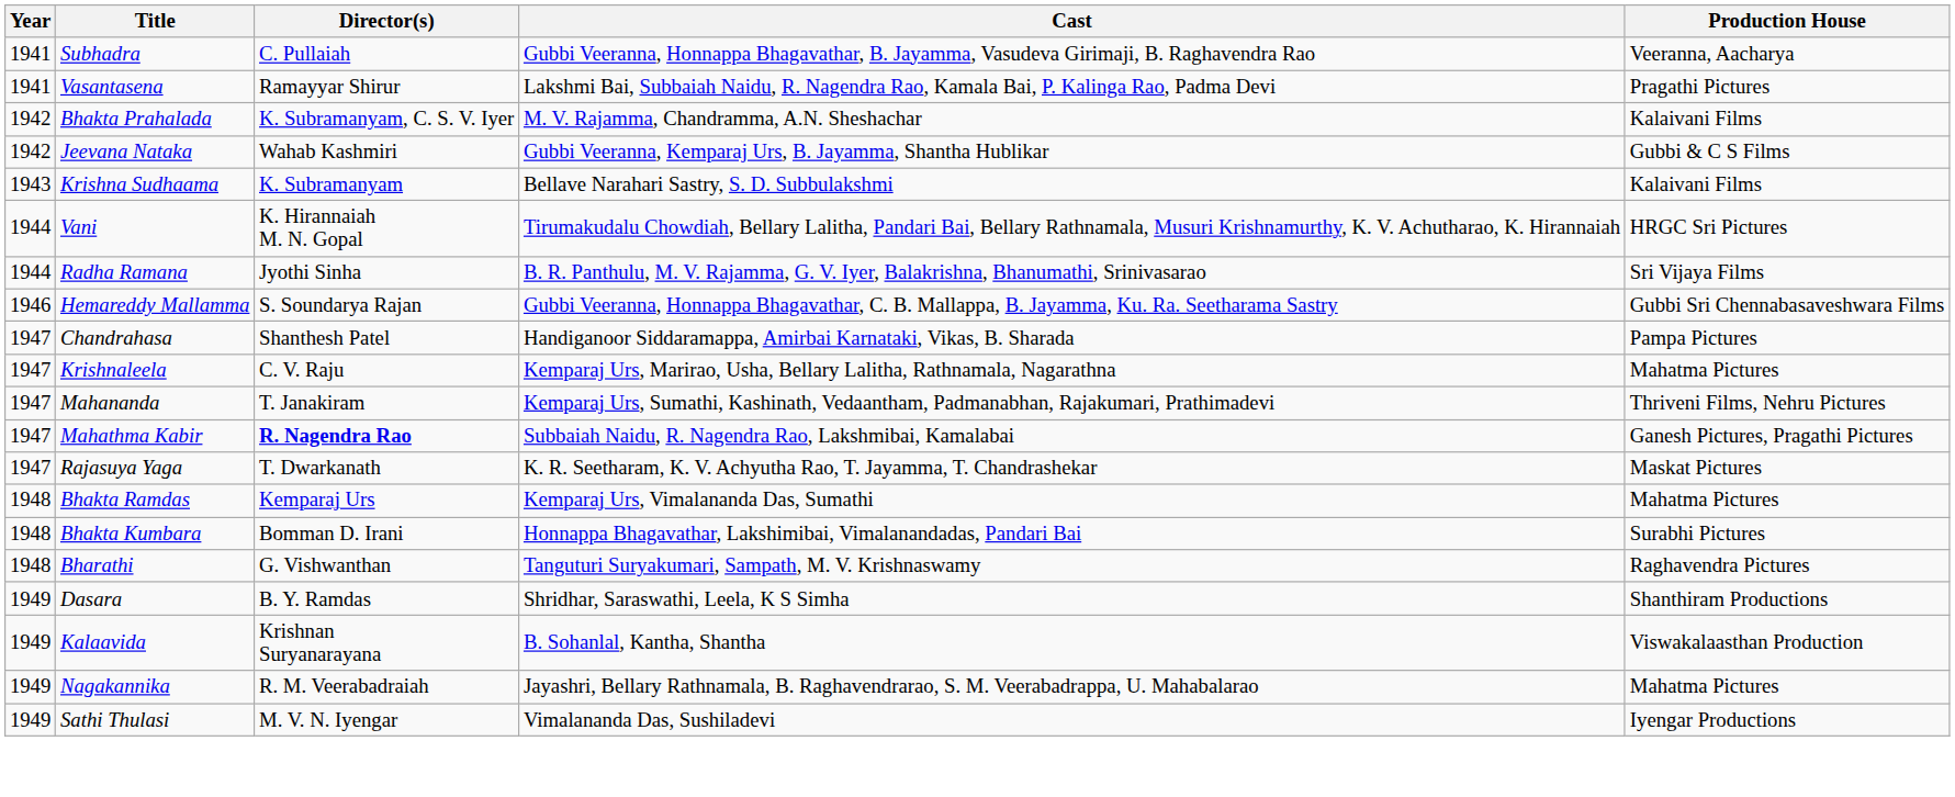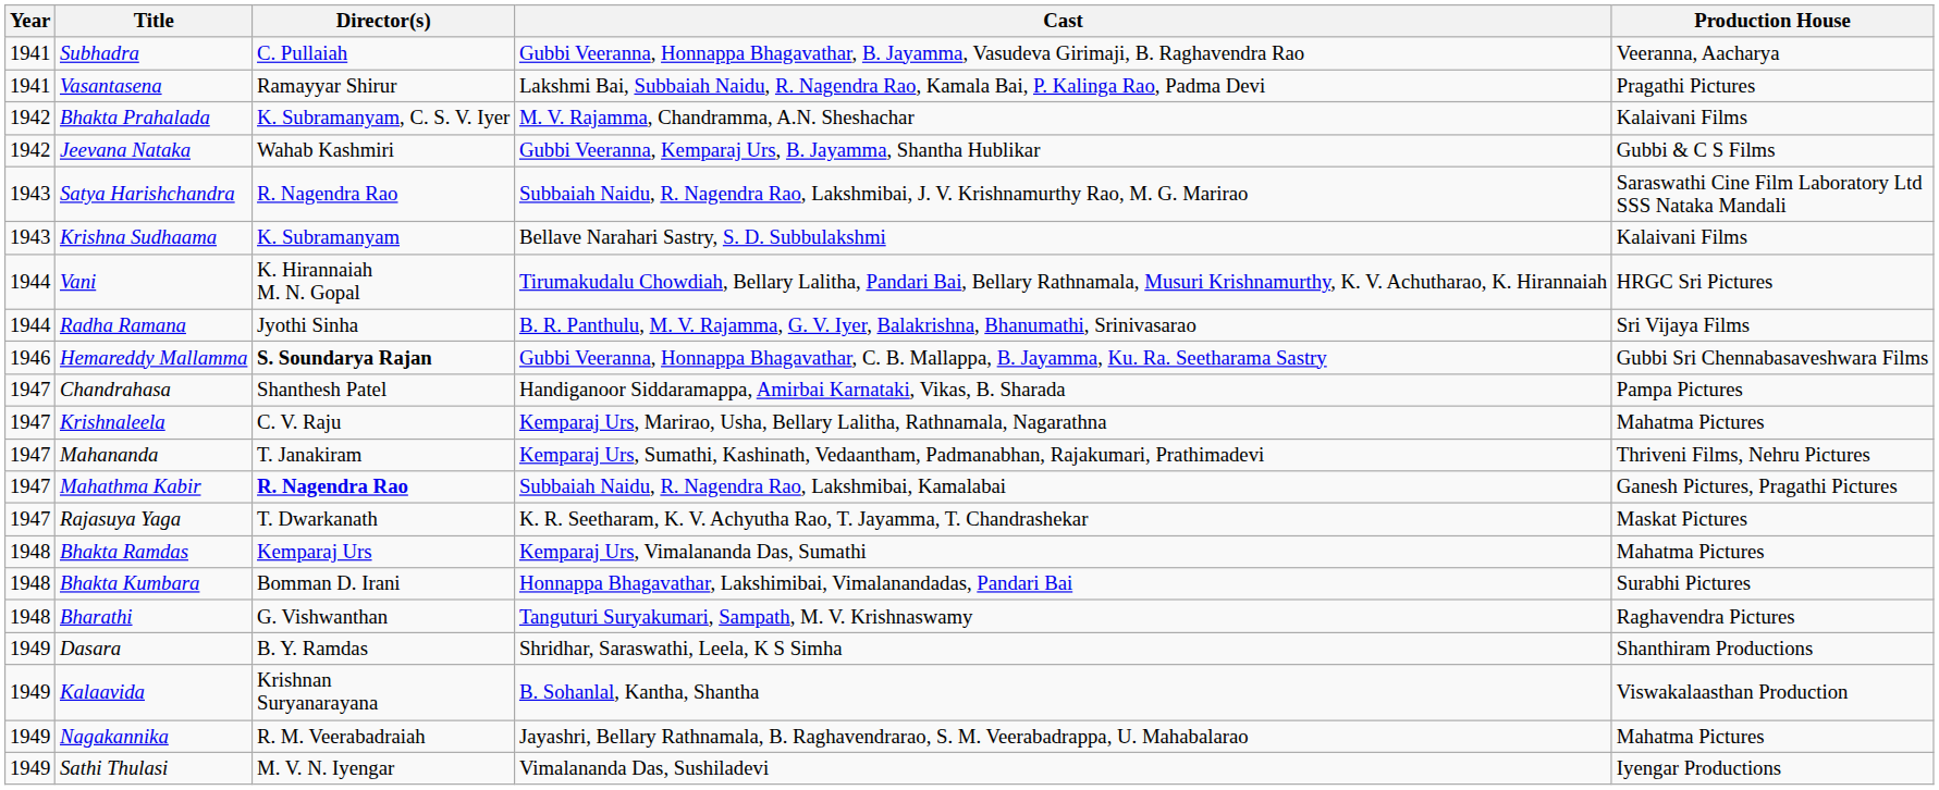+ row: 1943 | Satya Harishchandra | R. Nagendra Rao | Subbaiah Naidu, R. Nagendra Rao, Lakshmibai, J. V. Krishnamurthy Rao, M. G. Marirao | Saraswathi Cine Film Laboratory Ltd SSS Nataka Mandali
Hemareddy Mallamma | Director(s): normal -> bold
